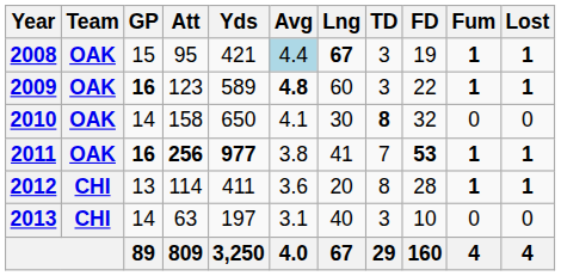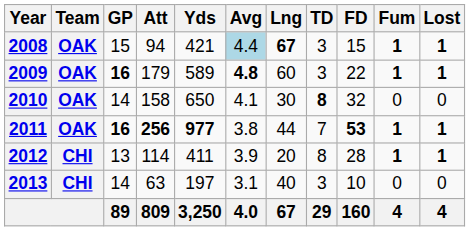2008 | Att: 95 -> 94
2008 | FD: 19 -> 15
2009 | Att: 123 -> 179
2011 | Lng: 41 -> 44
2012 | Avg: 3.6 -> 3.9
